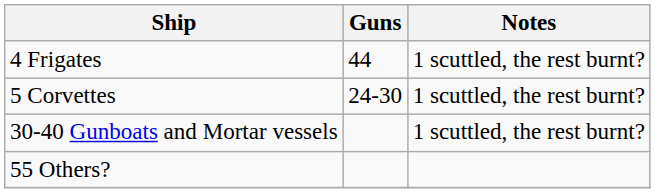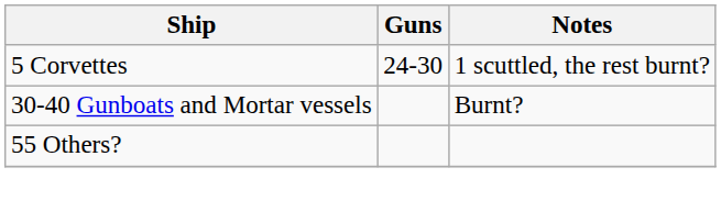- row: 4 Frigates | 44 | 1 scuttled, the rest burnt?
30-40 Gunboats and Mortar vessels | Notes: 1 scuttled, the rest burnt? -> Burnt?
